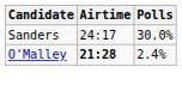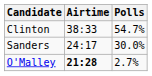+ row: Clinton | 38:33 | 54.7%
O'Malley | Polls: 2.4% -> 2.7%
